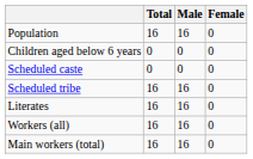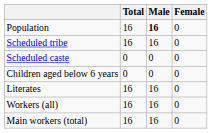Population | Male: normal -> bold
rows swapped: Children aged below 6 years <-> Scheduled tribe
